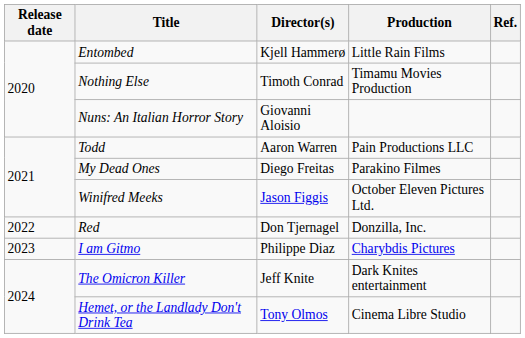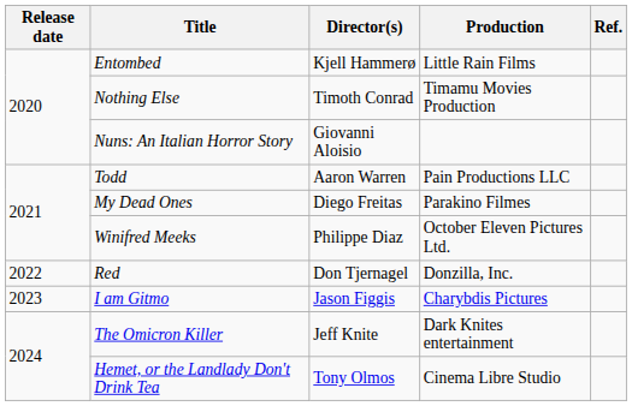Winifred Meeks | Director(s): Jason Figgis -> Philippe Diaz
I am Gitmo | Director(s): Philippe Diaz -> Jason Figgis
